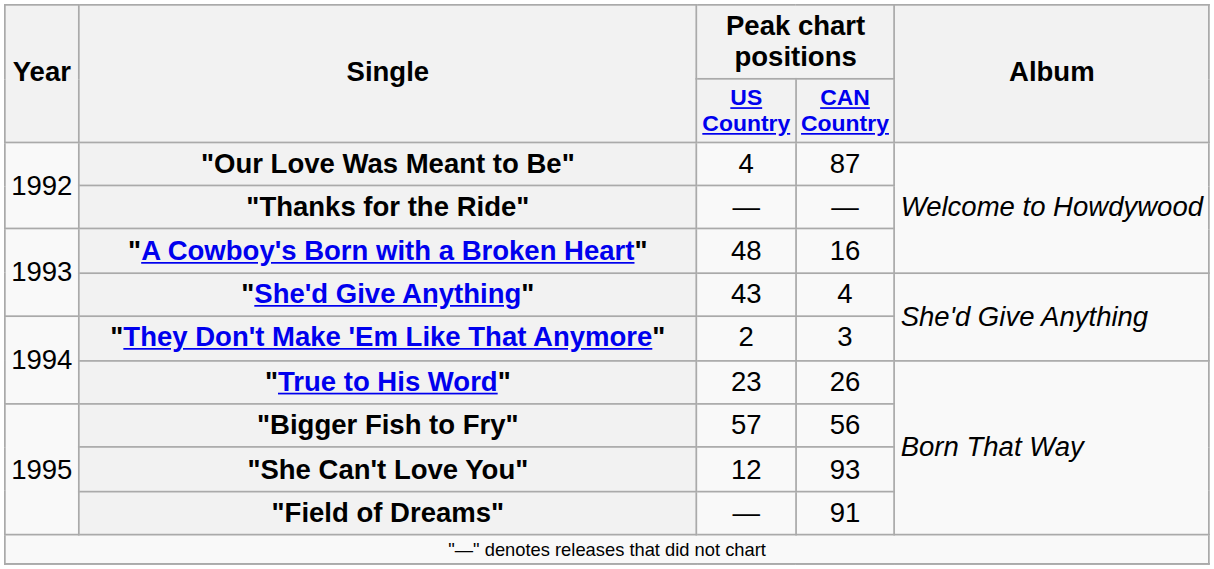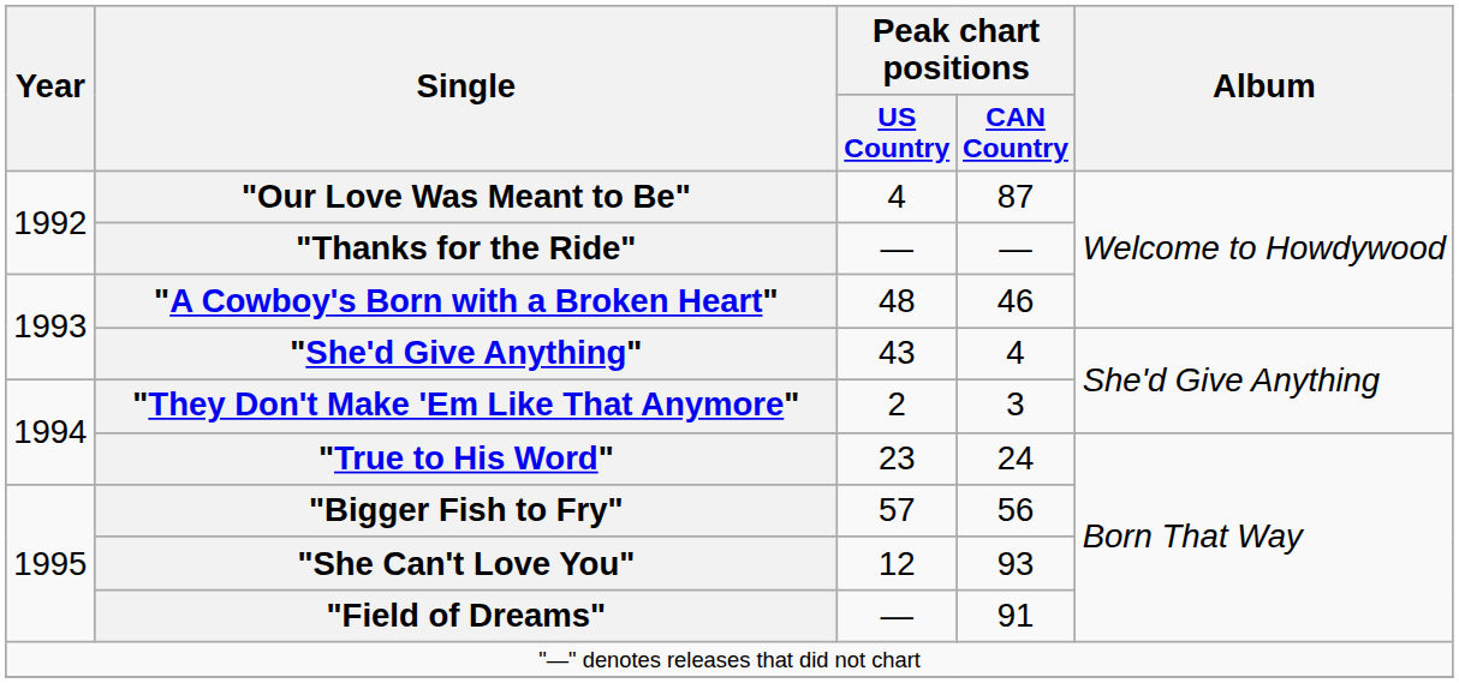"A Cowboy's Born with a Broken Heart" | Peak chart positions / CAN Country: 16 -> 46
"True to His Word" | Peak chart positions / CAN Country: 26 -> 24
